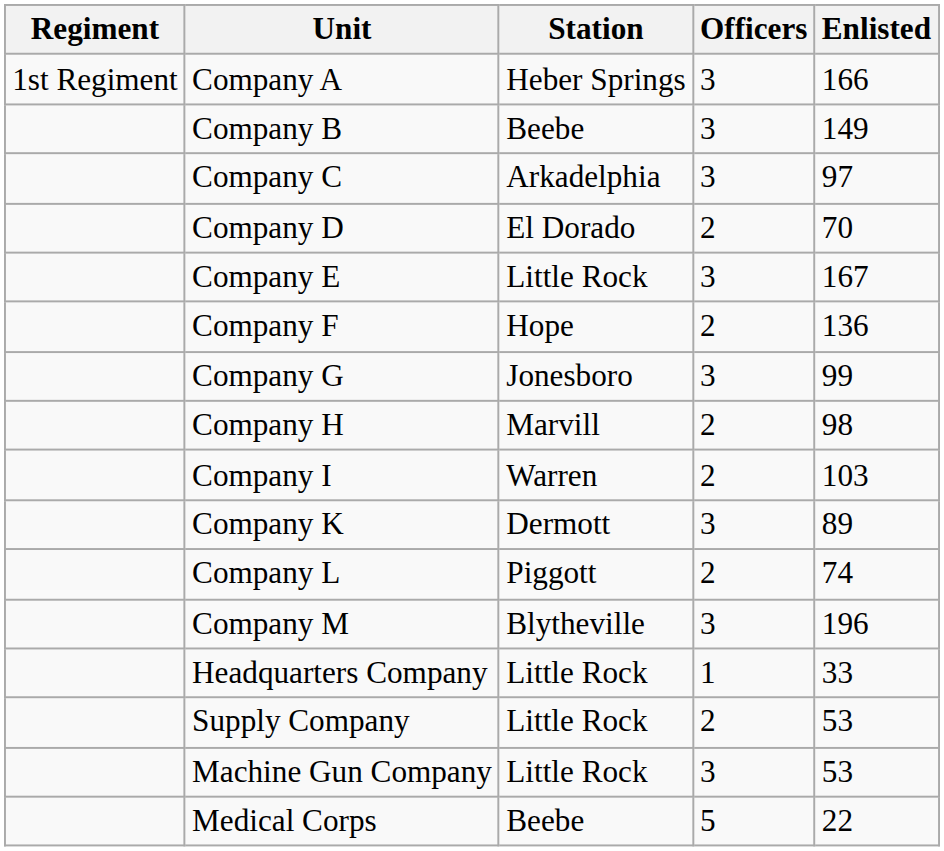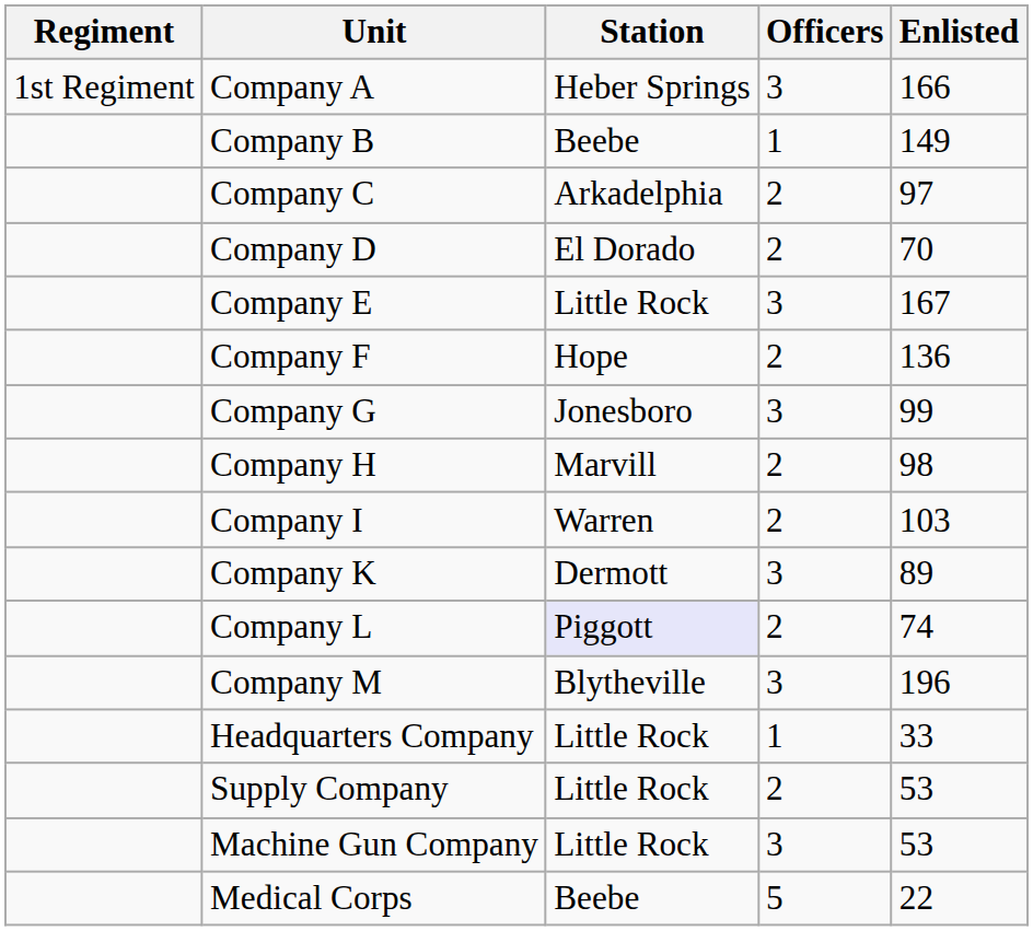Company B | Officers: 3 -> 1
Company C | Officers: 3 -> 2
Company L | Station: no background -> lavender background
